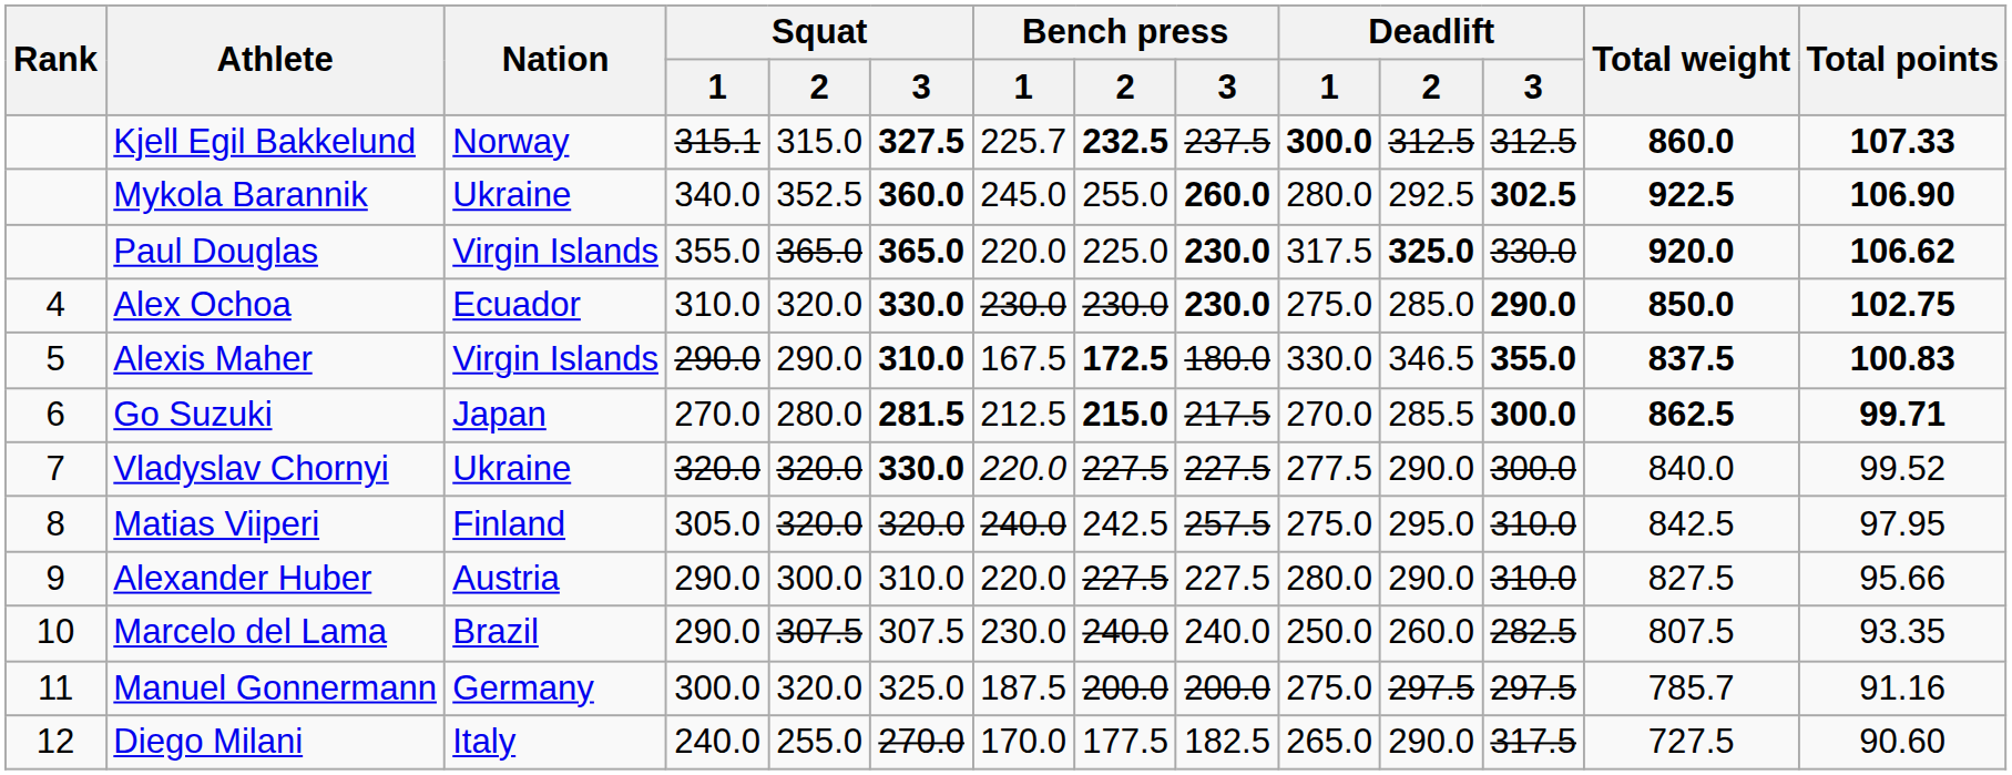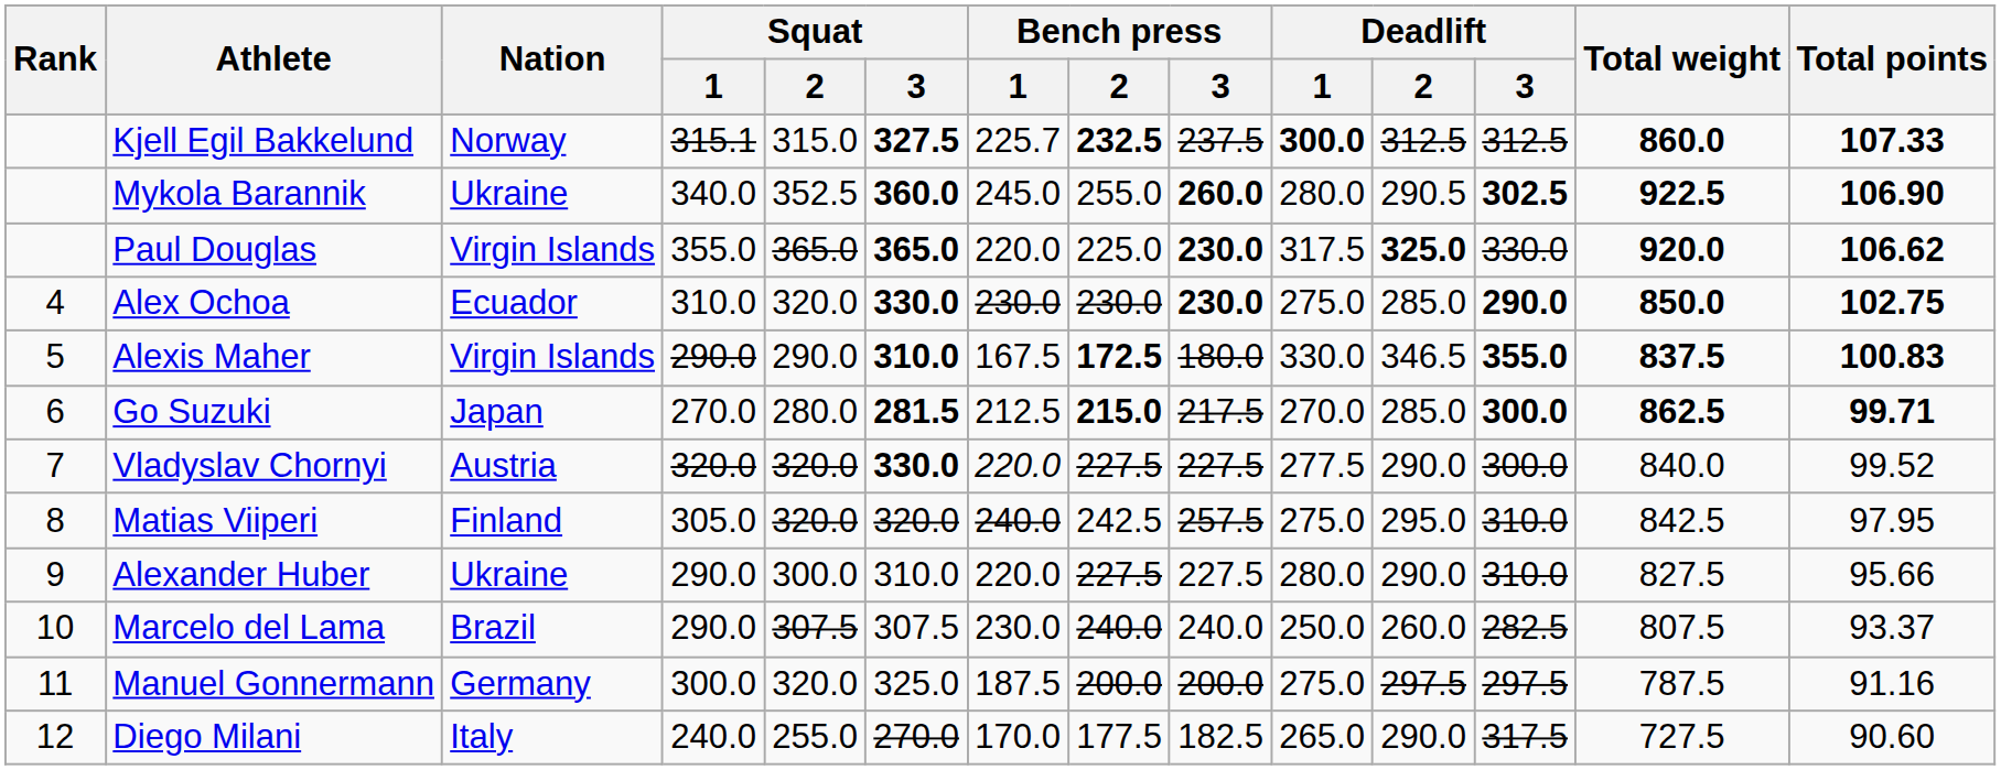Mykola Barannik | Deadlift / 2: 292.5 -> 290.5
Go Suzuki | Deadlift / 2: 285.5 -> 285.0
Vladyslav Chornyi | Nation: Ukraine -> Austria
Alexander Huber | Nation: Austria -> Ukraine
Marcelo del Lama | Total points: 93.35 -> 93.37
Manuel Gonnermann | Total weight: 785.7 -> 787.5
